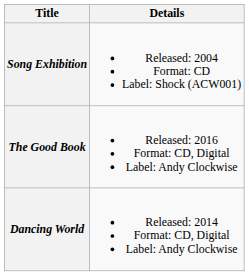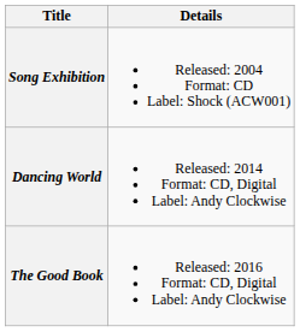rows swapped: Dancing World <-> The Good Book
